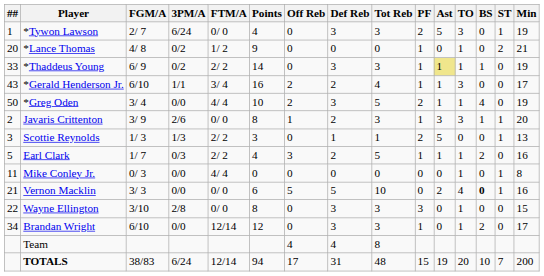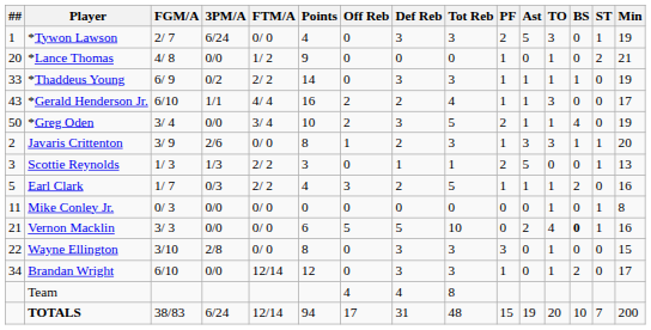*Lance Thomas | 3PM/A: 0/2 -> 0/0
*Thaddeus Young | Ast: khaki background -> no background
*Gerald Henderson Jr. | FTM/A: 3/ 4 -> 4/ 4
*Greg Oden | FTM/A: 4/ 4 -> 3/ 4
Mike Conley Jr. | FTM/A: 4/ 4 -> 0/ 0
